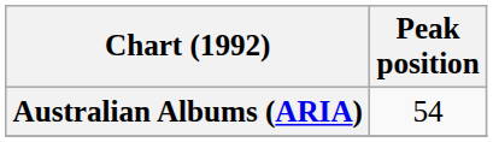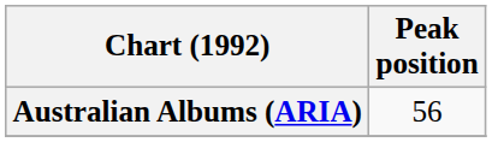Australian Albums (ARIA) | Peak position: 54 -> 56
